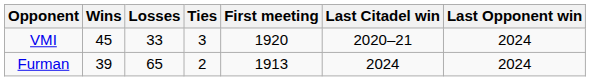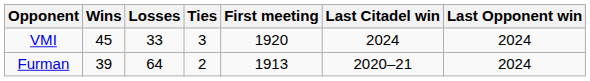VMI | Last Citadel win: 2020–21 -> 2024
Furman | Losses: 65 -> 64
Furman | Last Citadel win: 2024 -> 2020–21
